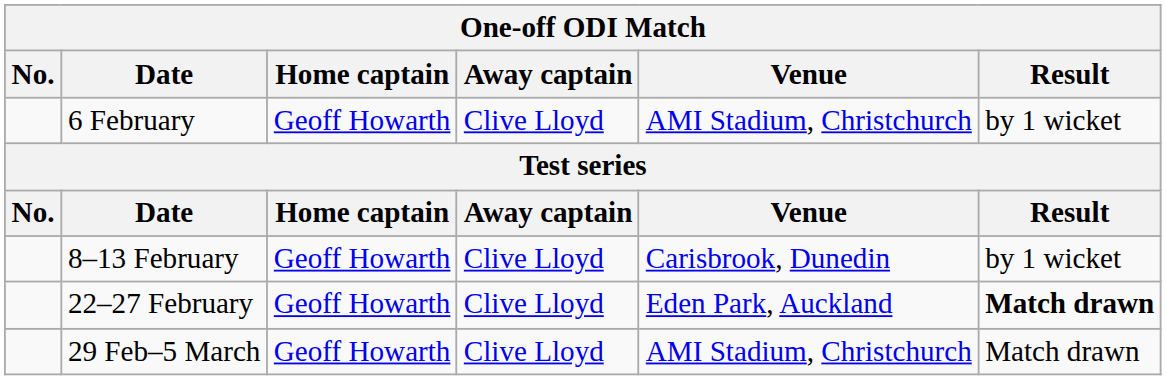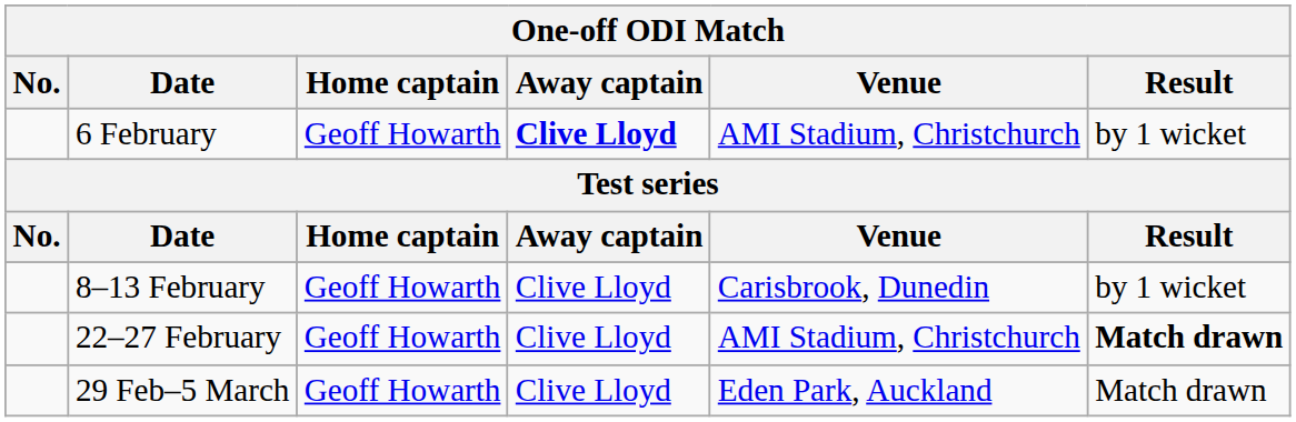6 February | Away captain: normal -> bold
22–27 February | Venue: Eden Park, Auckland -> AMI Stadium, Christchurch
29 Feb–5 March | Venue: AMI Stadium, Christchurch -> Eden Park, Auckland
